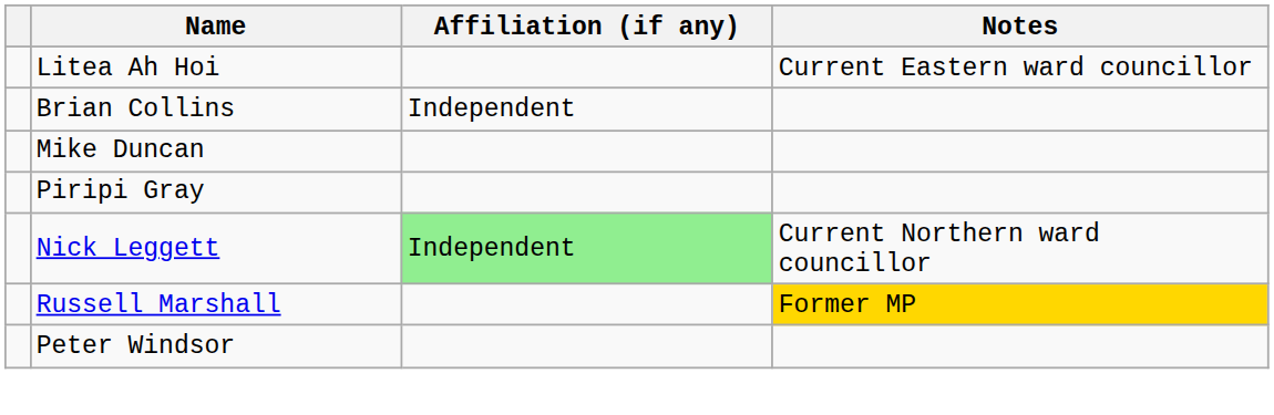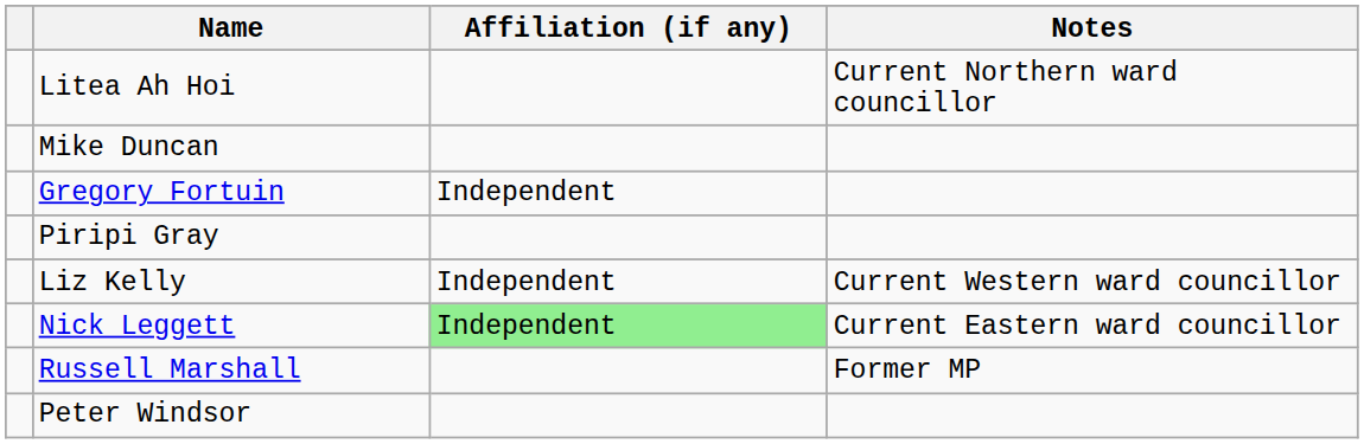Litea Ah Hoi | Notes: Current Eastern ward councillor -> Current Northern ward councillor
- row: Brian Collins | Independent
+ row: Gregory Fortuin | Independent
+ row: Liz Kelly | Independent | Current Western ward councillor
Nick Leggett | Notes: Current Northern ward councillor -> Current Eastern ward councillor
Russell Marshall | Notes: gold background -> no background
